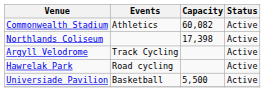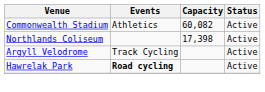Hawrelak Park | Events: normal -> bold
- row: Universiade Pavilion | Basketball | 5,500 | Active
